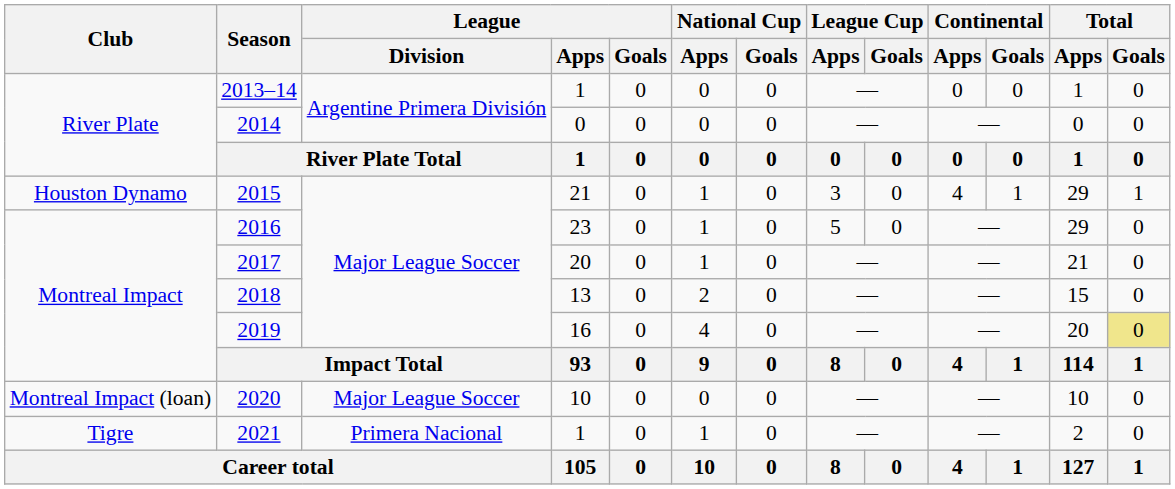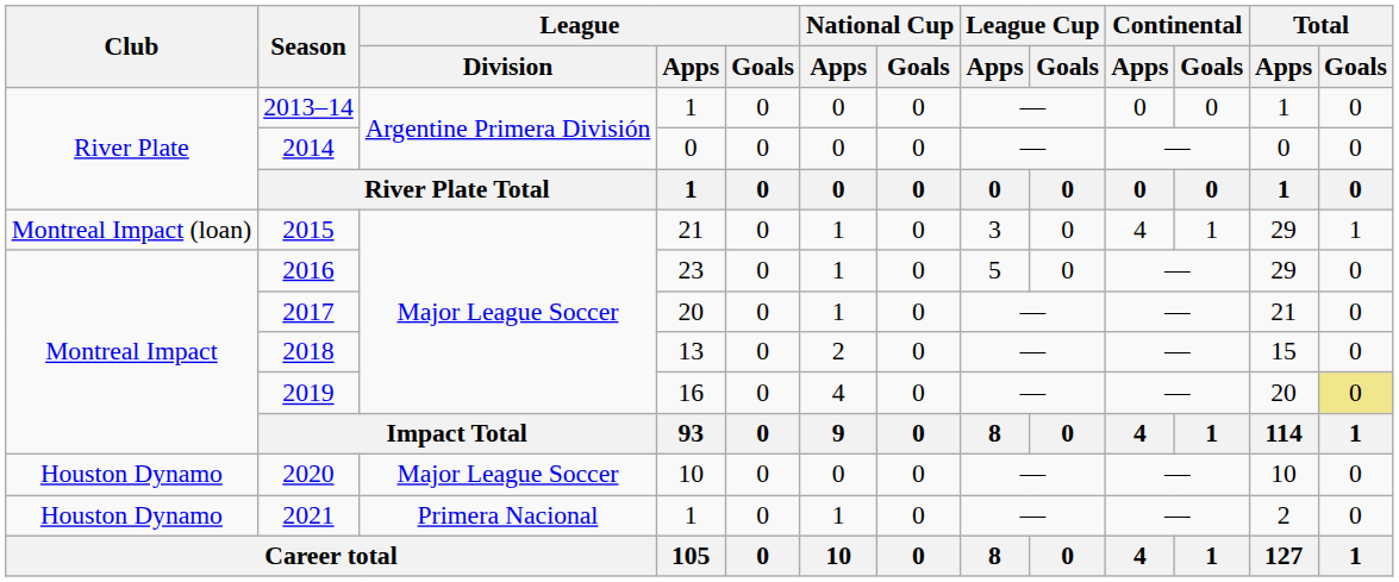2015 | Club: Houston Dynamo -> Montreal Impact (loan)
2020 | Club: Montreal Impact (loan) -> Houston Dynamo
2021 | Club: Tigre -> Houston Dynamo
